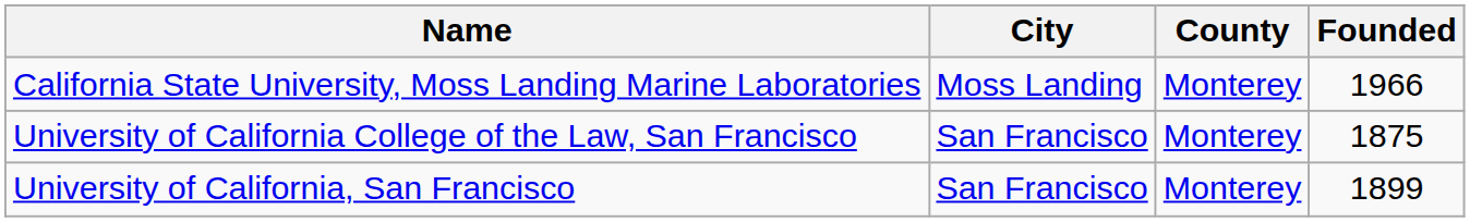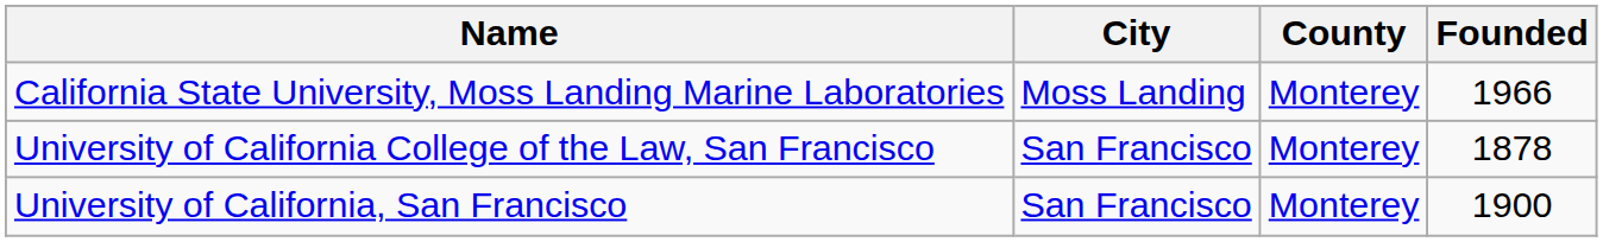University of California College of the Law, San Francisco | Founded: 1875 -> 1878
University of California, San Francisco | Founded: 1899 -> 1900
